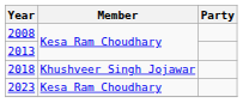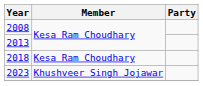2018 | Member: Khushveer Singh Jojawar -> Kesa Ram Choudhary
2023 | Member: Kesa Ram Choudhary -> Khushveer Singh Jojawar
